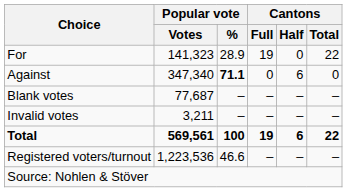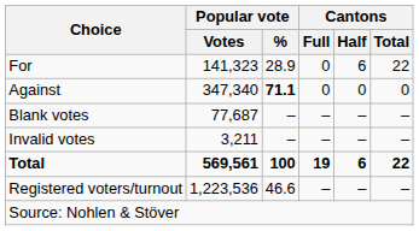For | Cantons / Full: 19 -> 0
For | Cantons / Half: 0 -> 6
Against | Cantons / Half: 6 -> 0
